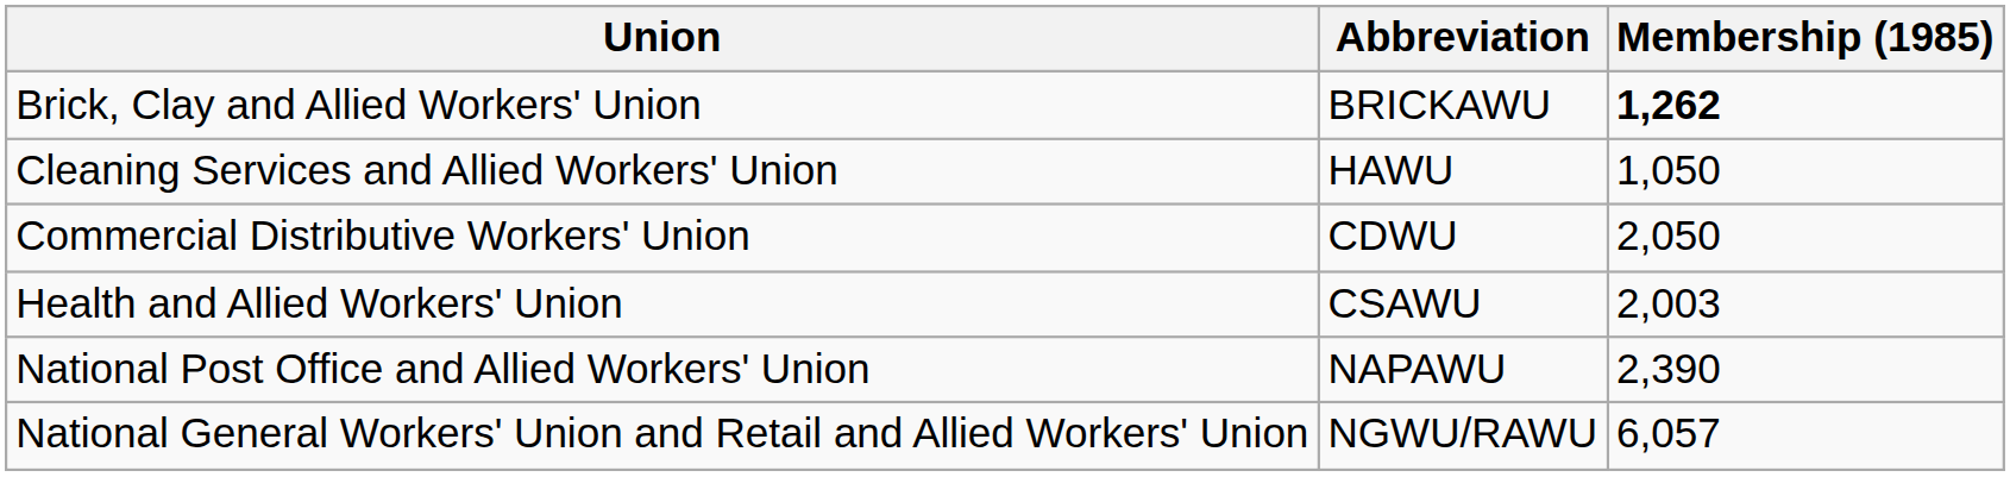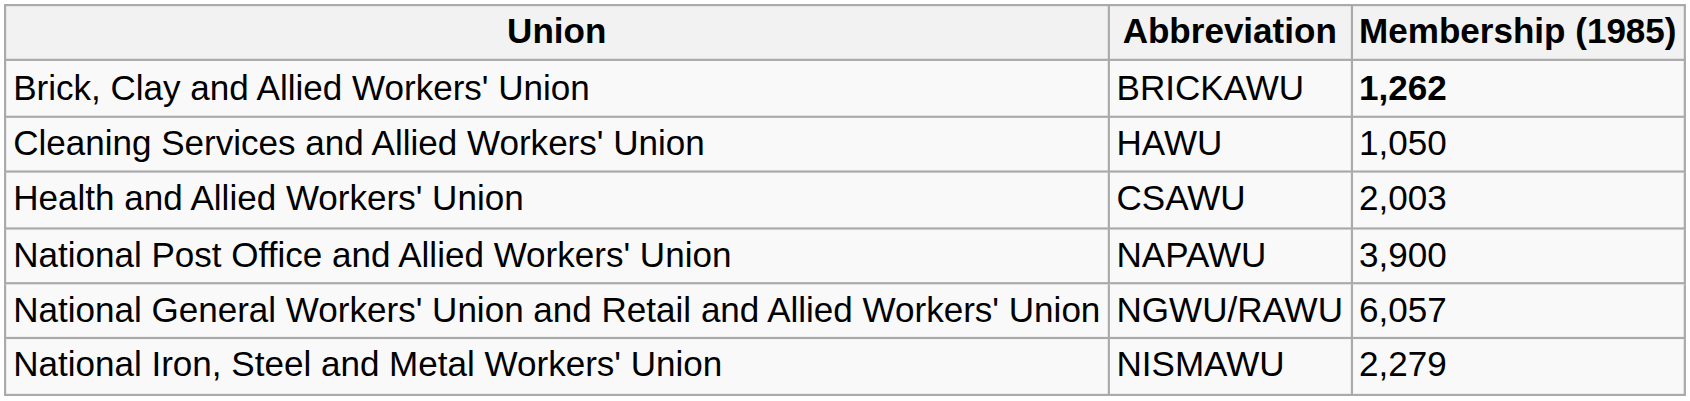- row: Commercial Distributive Workers' Union | CDWU | 2,050
National Post Office and Allied Workers' Union | Membership (1985): 2,390 -> 3,900
+ row: National Iron, Steel and Metal Workers' Union | NISMAWU | 2,279
